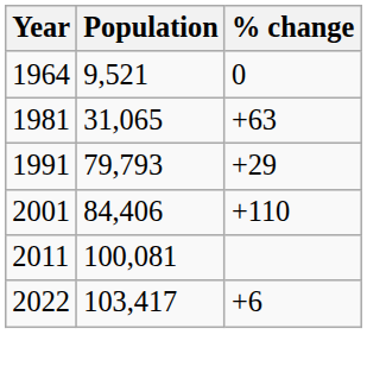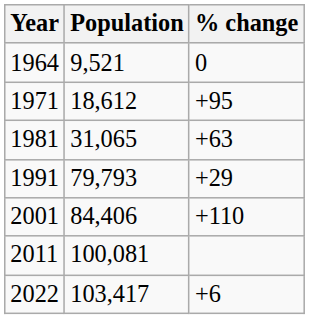+ row: 1971 | 18,612 | +95
